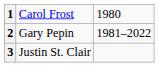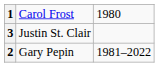rows swapped: 2 <-> 3
